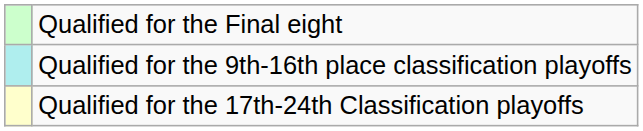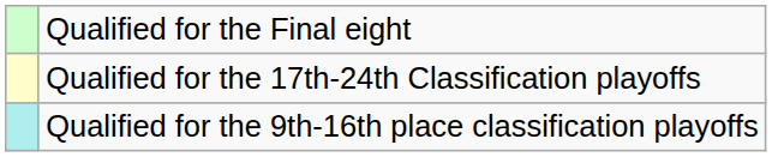rows swapped: Qualified for the 9th-16th place classification playoffs <-> Qualified for the 17th-24th Classification playoffs
